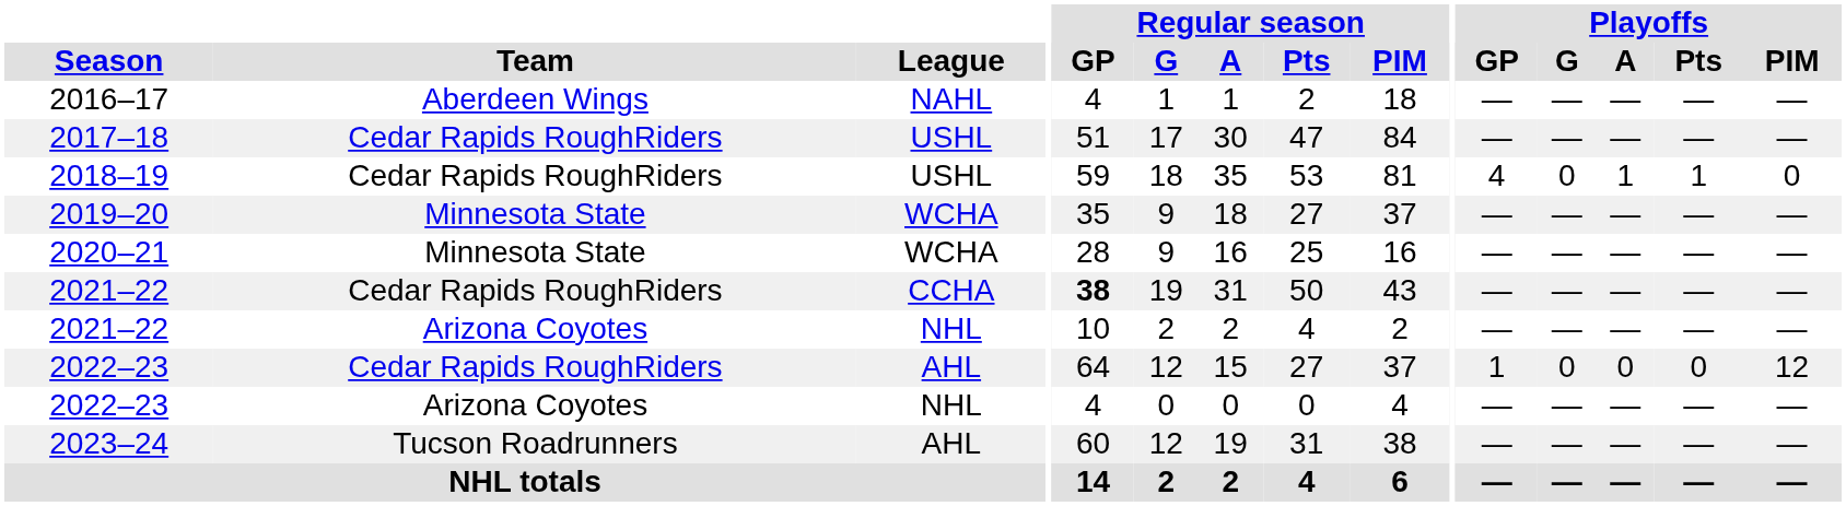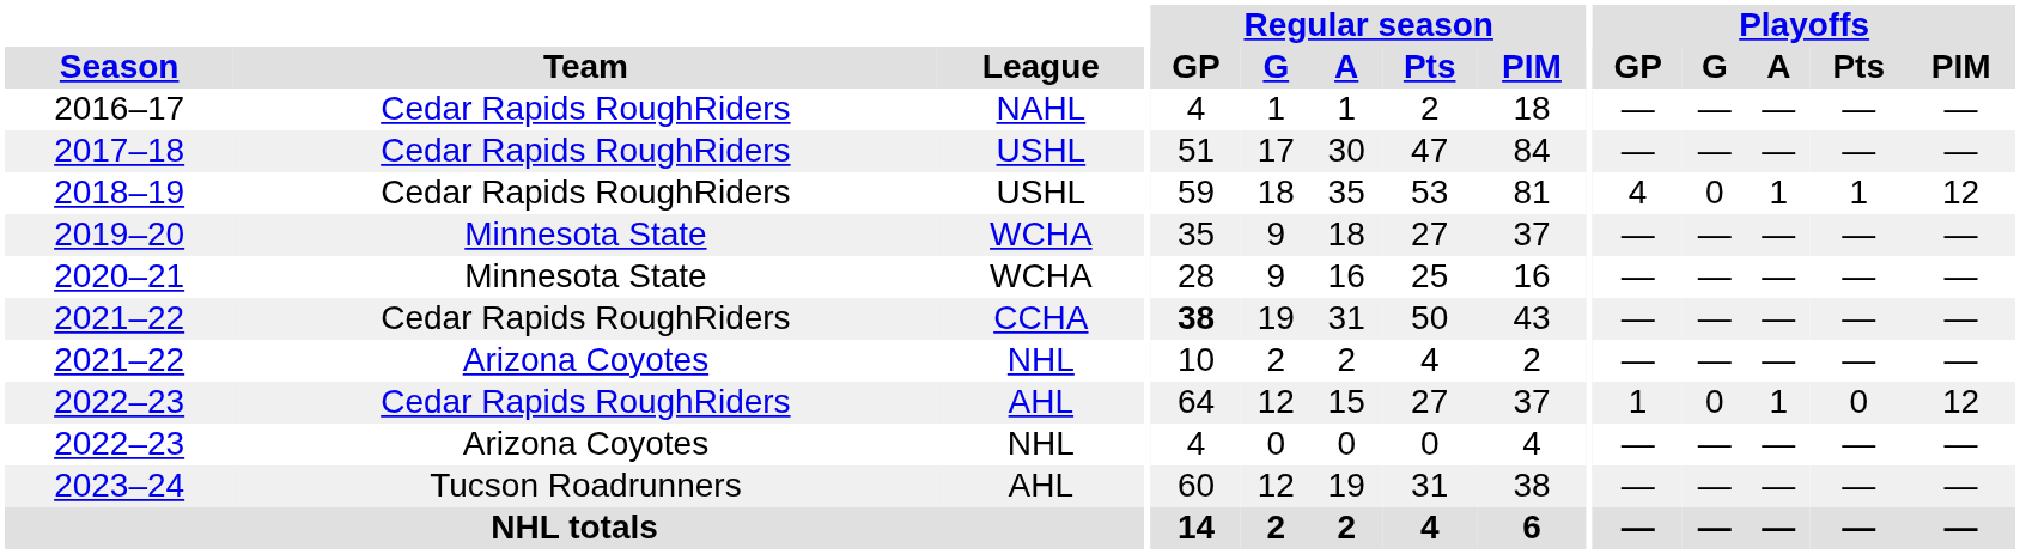2016–17 | Team: Aberdeen Wings -> Cedar Rapids RoughRiders
2018–19 | Playoffs / PIM: 0 -> 12
2022–23 / AHL | Playoffs / A: 0 -> 1
